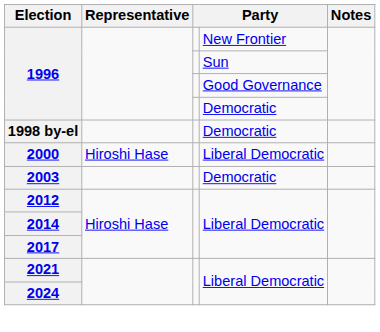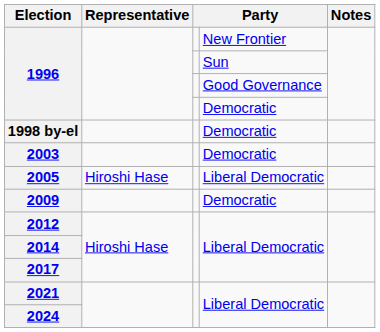- row: 2000 | Hiroshi Hase | Liberal Democratic
+ row: 2005 | Hiroshi Hase | Liberal Democratic
+ row: 2009 | Democratic
